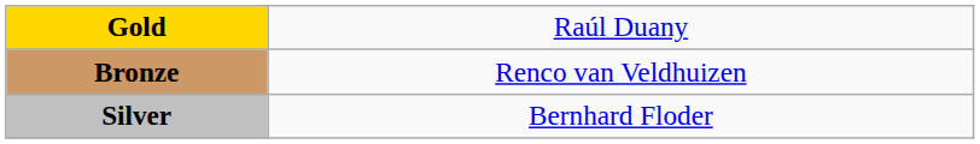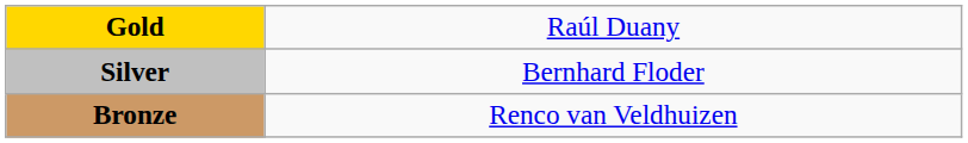rows swapped: Silver <-> Bronze
